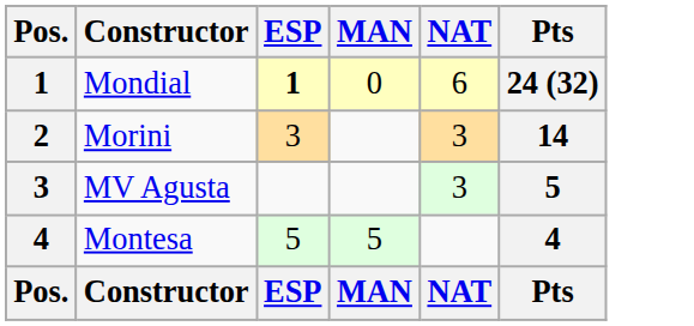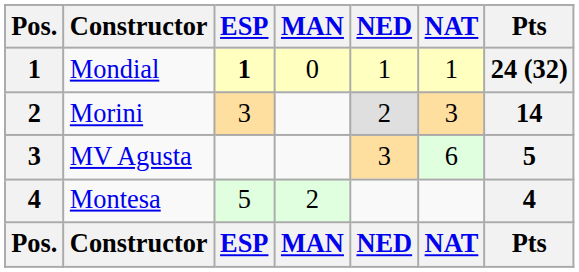+ column: NED | 1 | 2 | 3 | NED
Mondial | NAT: 6 -> 1
MV Agusta | NAT: 3 -> 6
Montesa | MAN: 5 -> 2
